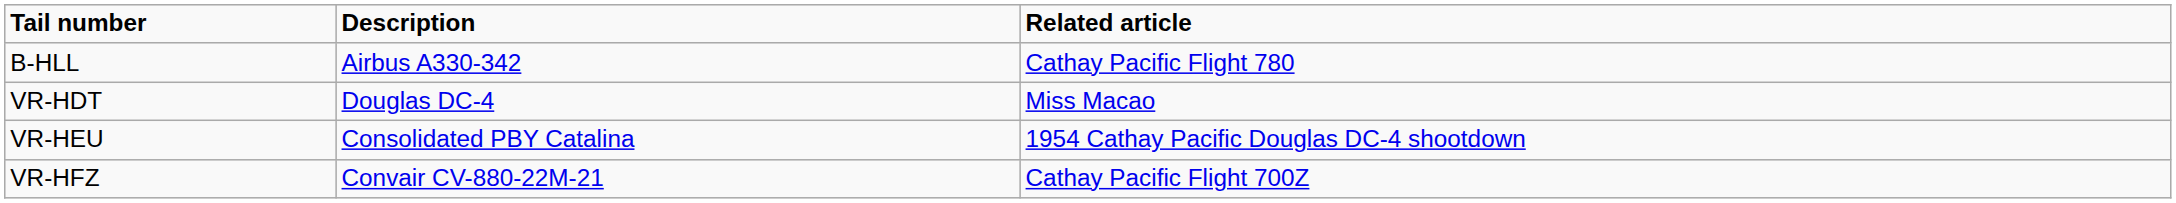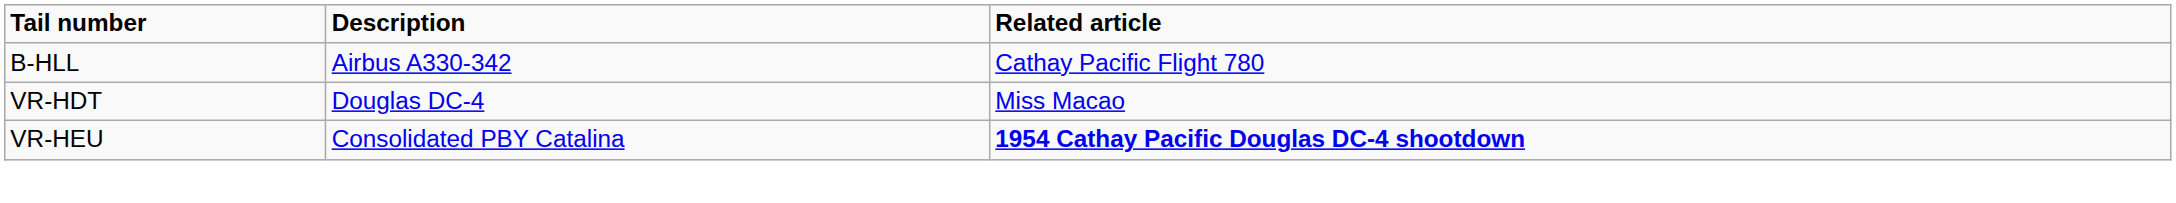VR-HEU | Related article: normal -> bold
- row: VR-HFZ | Convair CV-880-22M-21 | Cathay Pacific Flight 700Z
